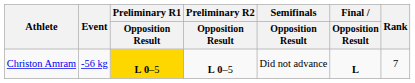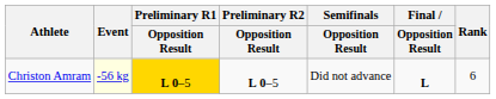Christon Amram | Event: no background -> lightyellow background
Christon Amram | Rank: 7 -> 6
